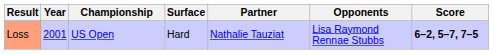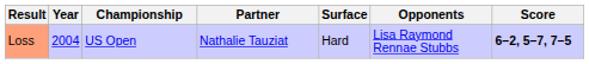columns swapped: Surface <-> Partner
Loss | Year: 2001 -> 2004
